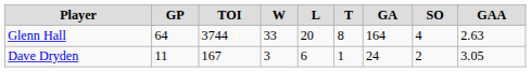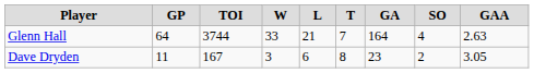Glenn Hall | L: 20 -> 21
Glenn Hall | T: 8 -> 7
Dave Dryden | T: 1 -> 8
Dave Dryden | GA: 24 -> 23
